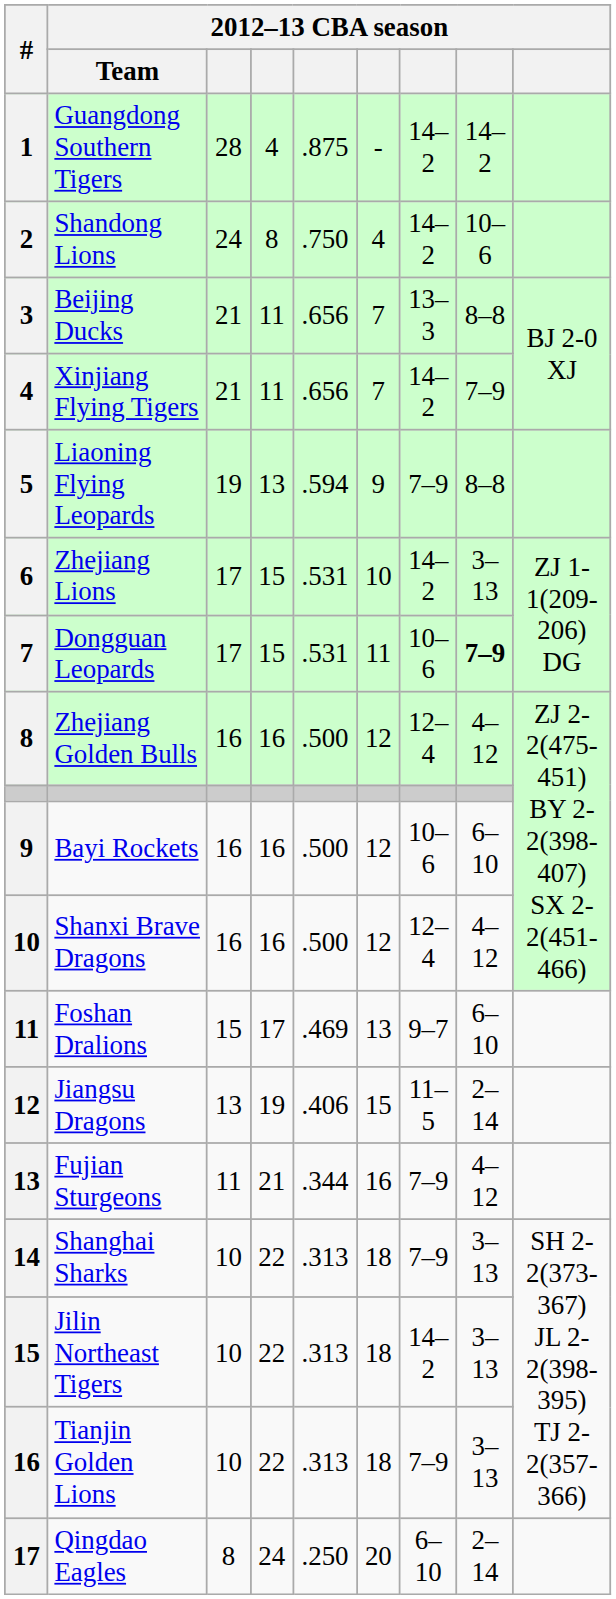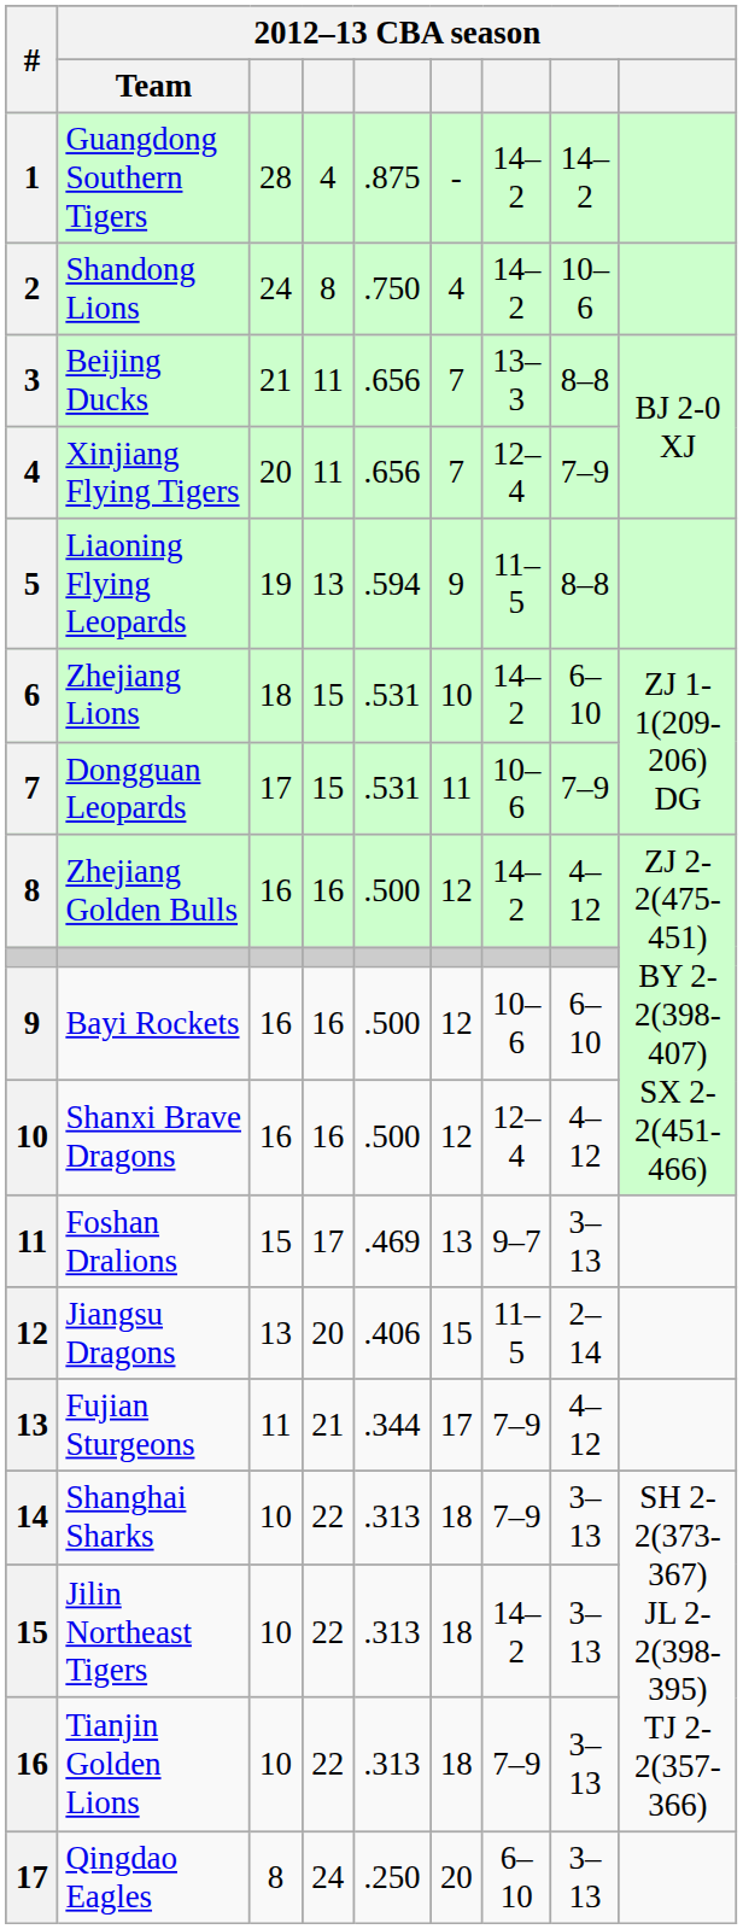Xinjiang Flying Tigers | column 3: 21 -> 20
Xinjiang Flying Tigers | column 7: 14–2 -> 12–4
Liaoning Flying Leopards | column 7: 7–9 -> 11–5
Zhejiang Lions | column 3: 17 -> 18
Zhejiang Lions | column 8: 3–13 -> 6–10
Dongguan Leopards | column 8: bold -> normal
Zhejiang Golden Bulls | column 7: 12–4 -> 14–2
Foshan Dralions | column 8: 6–10 -> 3–13
Jiangsu Dragons | column 4: 19 -> 20
Fujian Sturgeons | column 6: 16 -> 17
Qingdao Eagles | column 8: 2–14 -> 3–13
